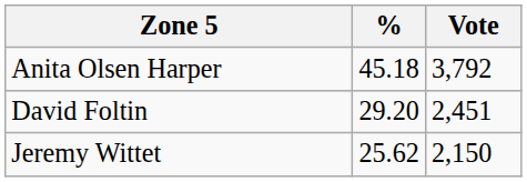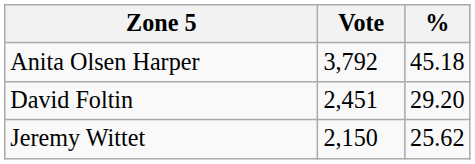columns swapped: Vote <-> %
